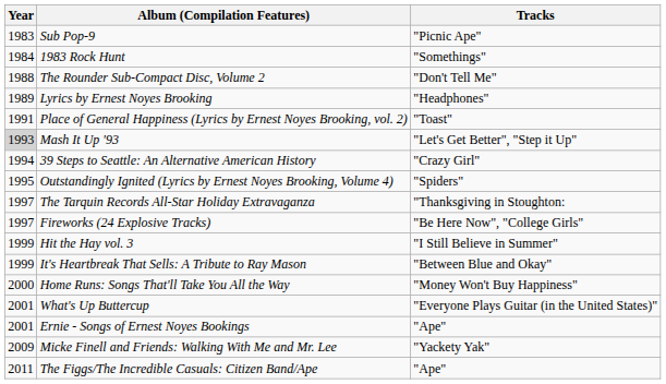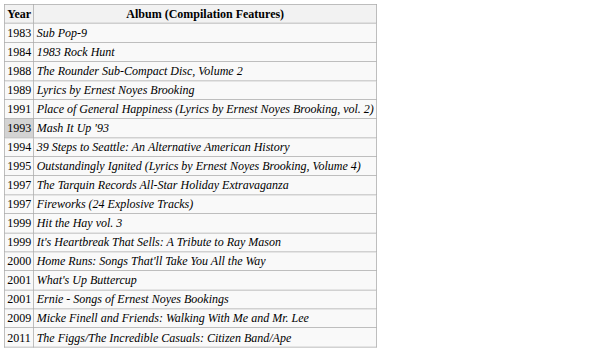- column: Tracks | "Picnic Ape" | "Somethings" | "Don't Tell Me" | "Headphones" | "Toast" | "Let's Get Better", "Step it Up" | "Crazy Girl" | "Spiders" | "Thanksgiving in Stoughton: | "Be Here Now", "College Girls" | "I Still Believe in Summer" | "Between Blue and Okay" | "Money Won't Buy Happiness" | "Everyone Plays Guitar (in the United States)" | "Ape" | "Yackety Yak" | "Ape"
